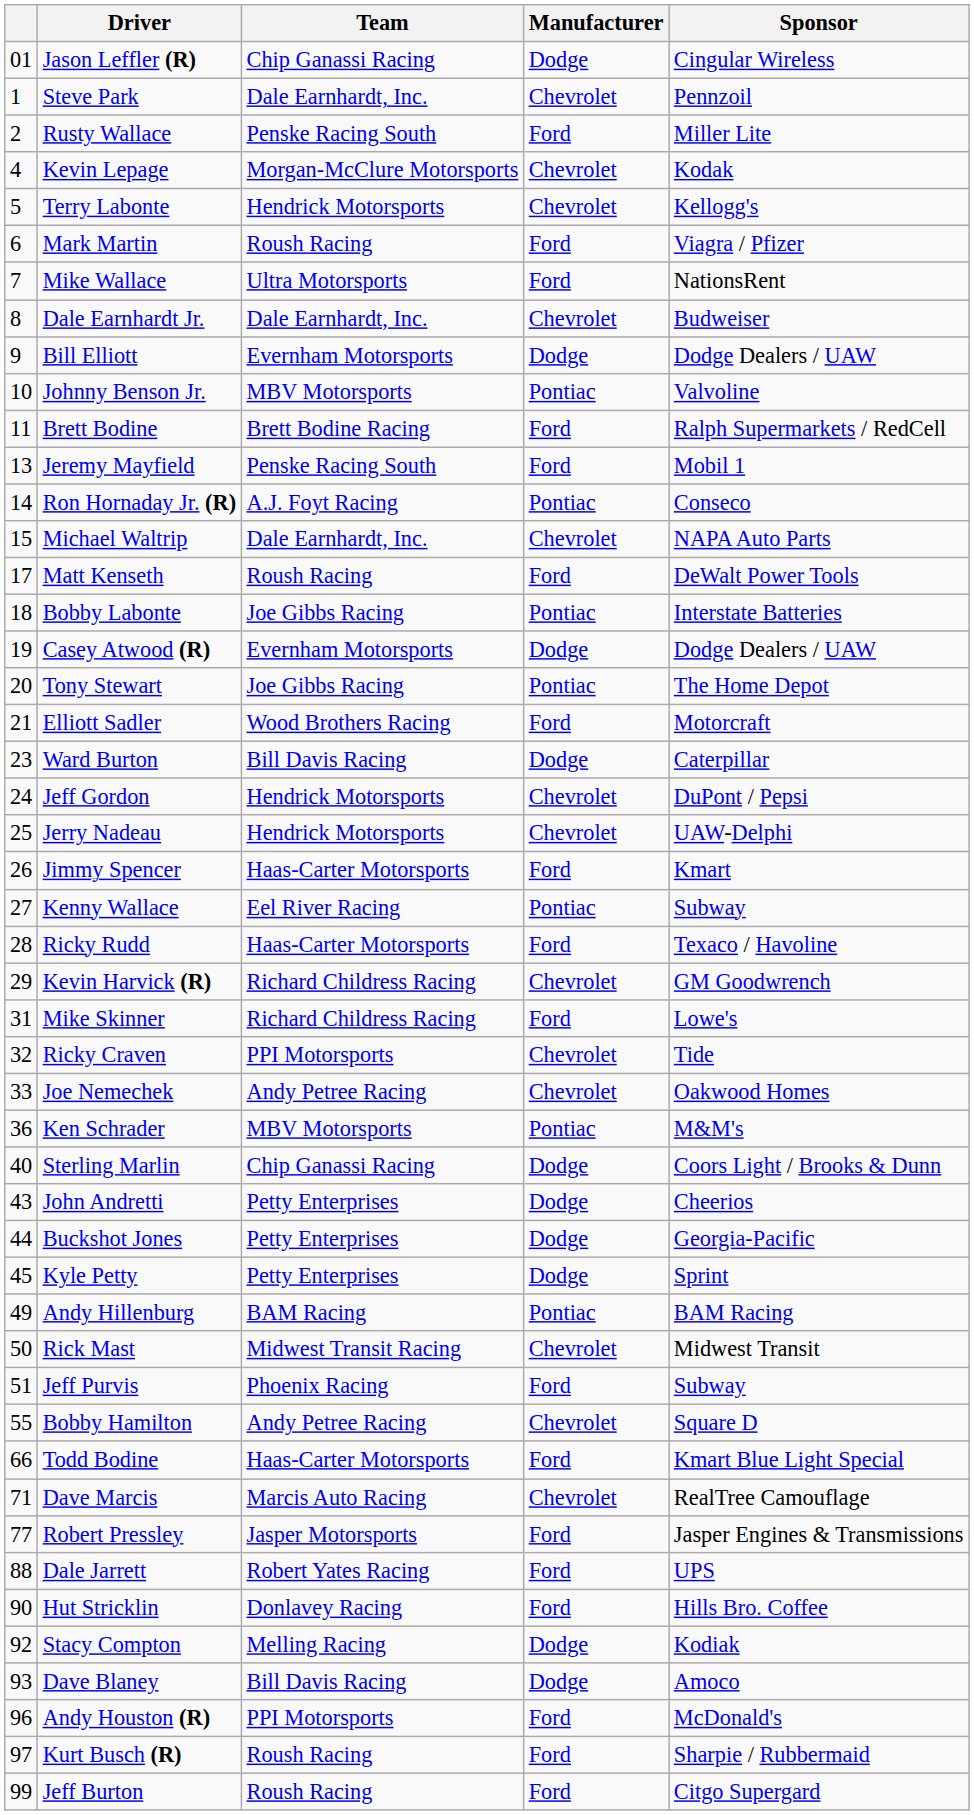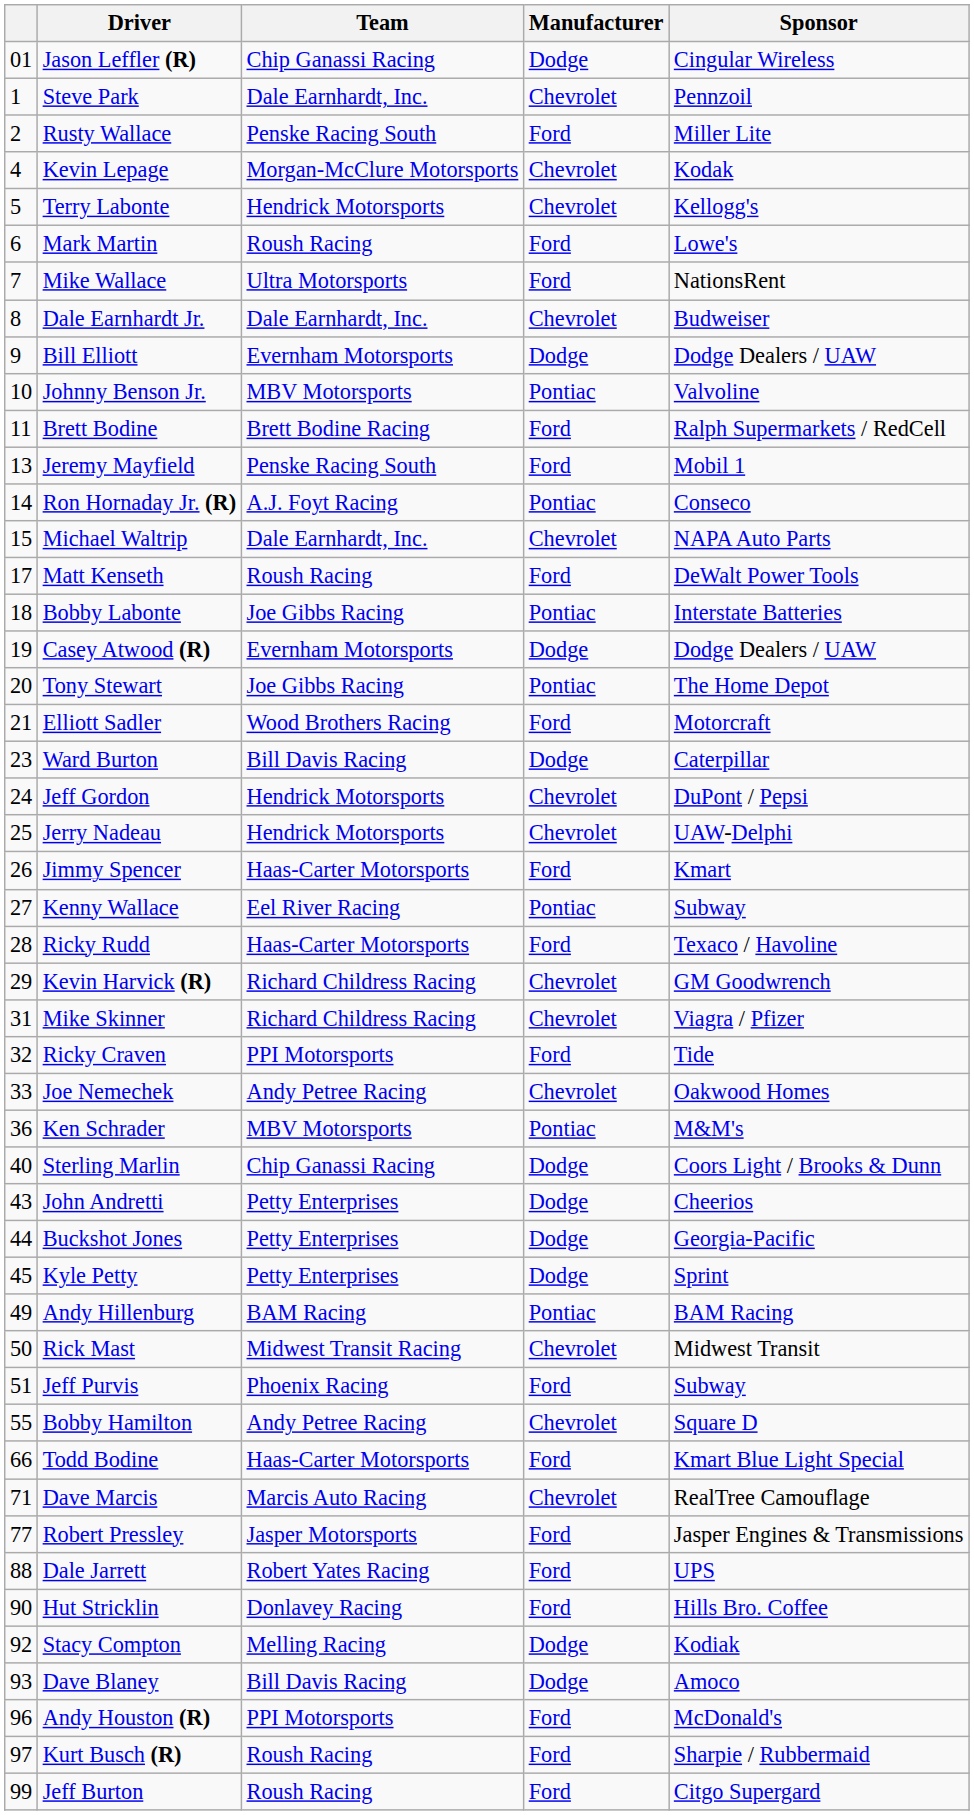Mark Martin | Sponsor: Viagra / Pfizer -> Lowe's
Mike Skinner | Manufacturer: Ford -> Chevrolet
Mike Skinner | Sponsor: Lowe's -> Viagra / Pfizer
Ricky Craven | Manufacturer: Chevrolet -> Ford
